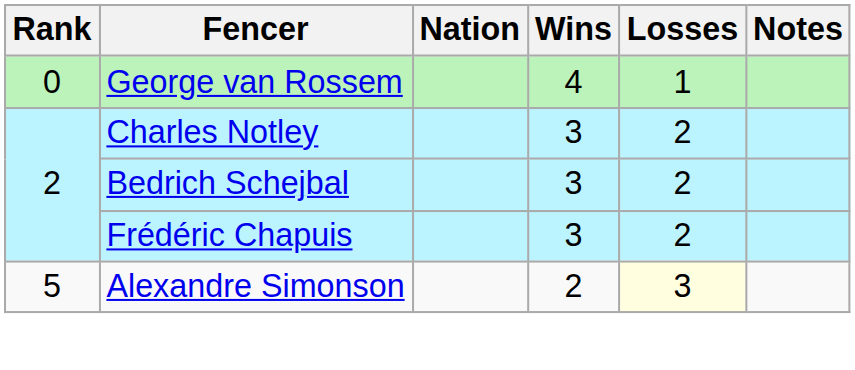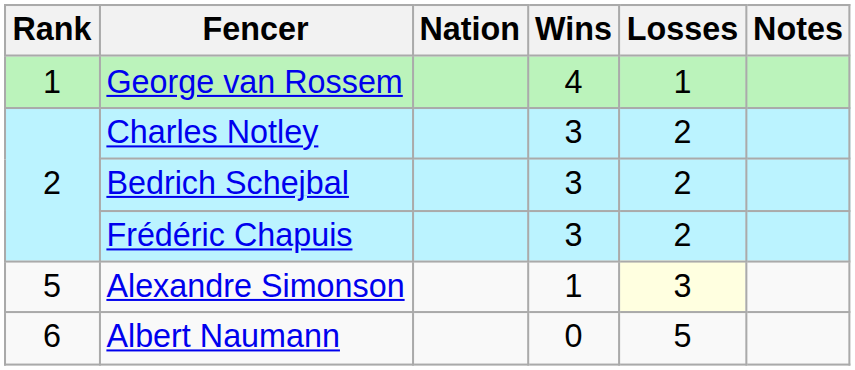George van Rossem | Rank: 0 -> 1
Alexandre Simonson | Wins: 2 -> 1
+ row: 6 | Albert Naumann | 0 | 5
